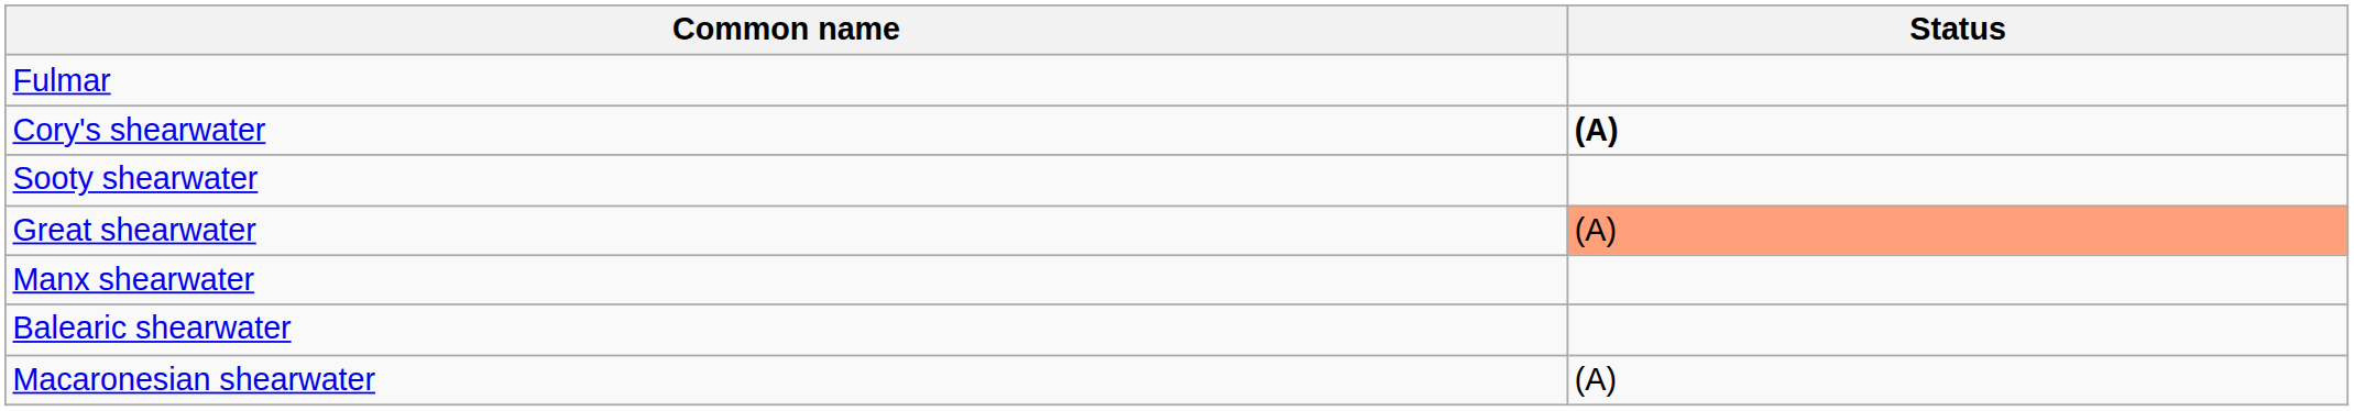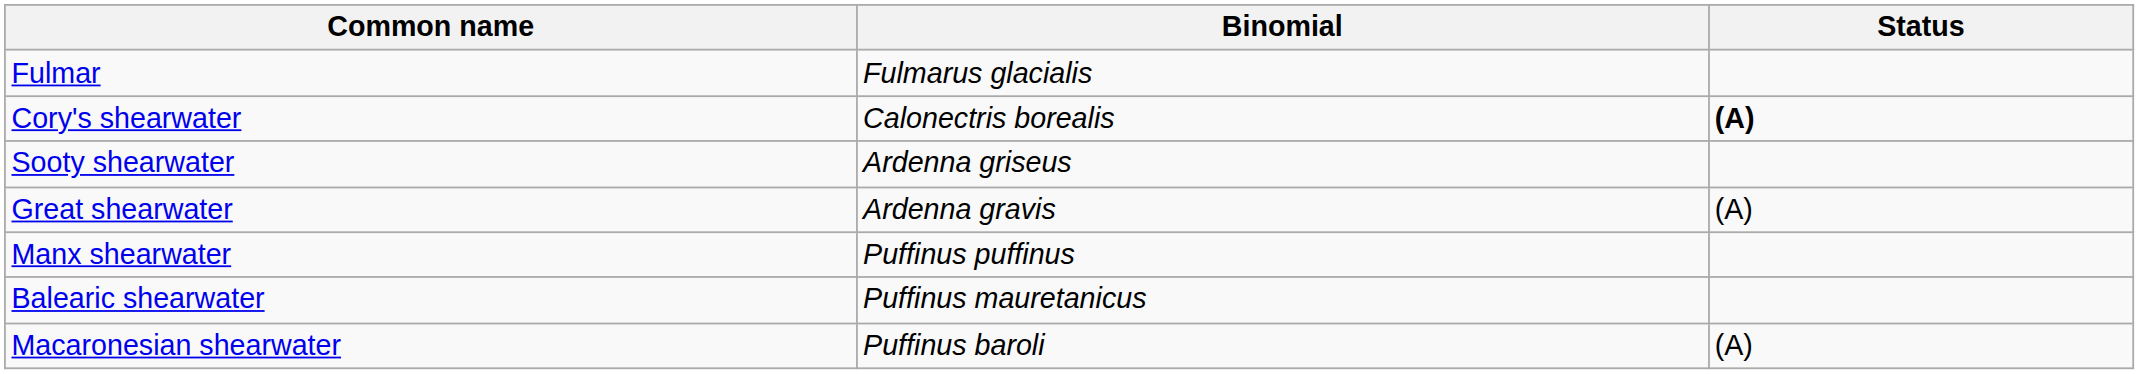+ column: Binomial | Fulmarus glacialis | Calonectris borealis | Ardenna griseus | Ardenna gravis | Puffinus puffinus | Puffinus mauretanicus | Puffinus baroli
Great shearwater | Status: lightsalmon background -> no background
